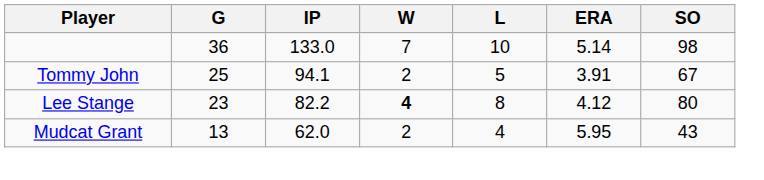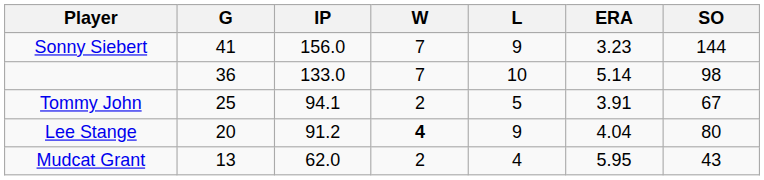+ row: Sonny Siebert | 41 | 156.0 | 7 | 9 | 3.23 | 144
Lee Stange | G: 23 -> 20
Lee Stange | IP: 82.2 -> 91.2
Lee Stange | L: 8 -> 9
Lee Stange | ERA: 4.12 -> 4.04
